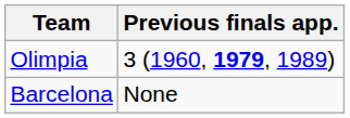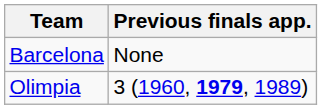rows swapped: Olimpia <-> Barcelona
